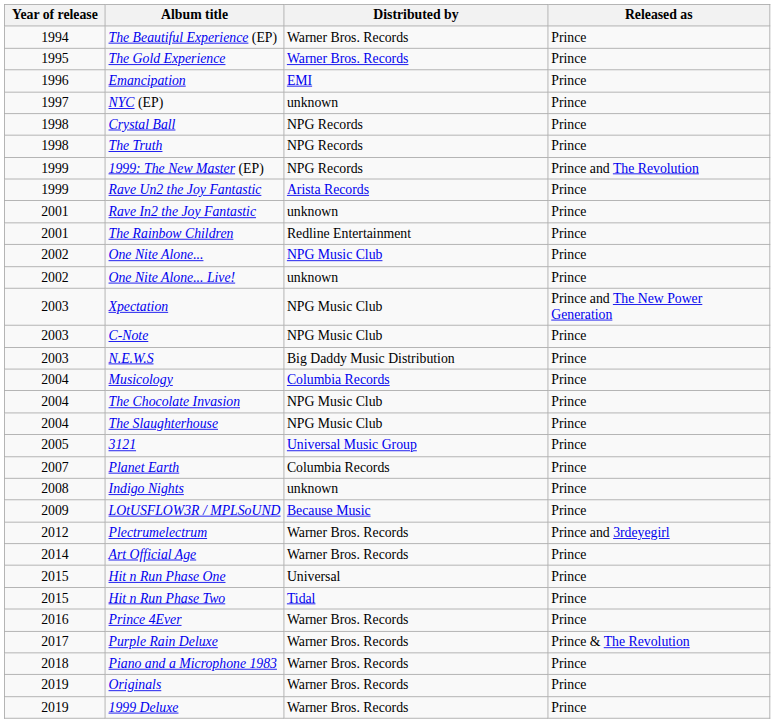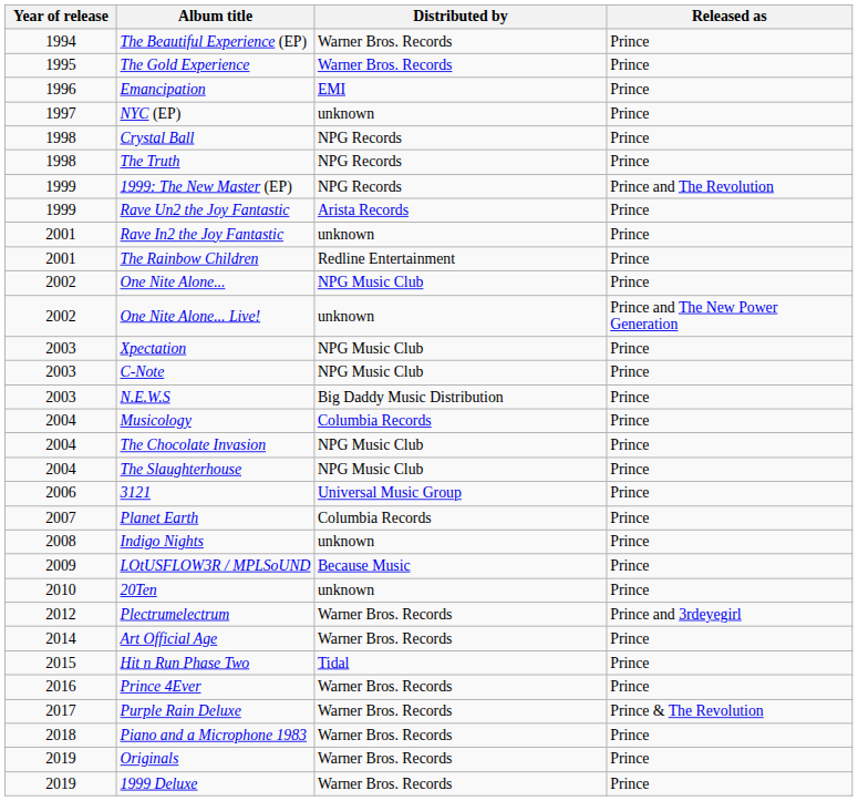One Nite Alone... Live! | Released as: Prince -> Prince and The New Power Generation
Xpectation | Released as: Prince and The New Power Generation -> Prince
3121 | Year of release: 2005 -> 2006
+ row: 2010 | 20Ten | unknown | Prince
- row: 2015 | Hit n Run Phase One | Universal | Prince
